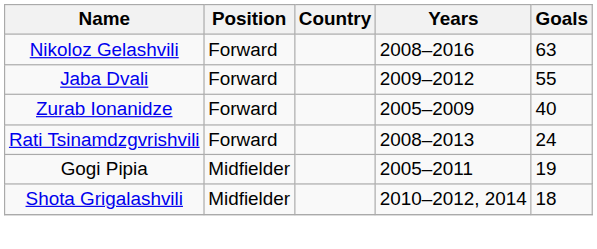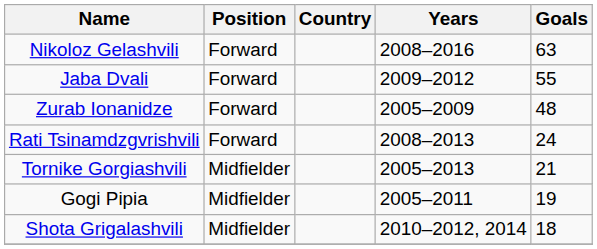Zurab Ionanidze | Goals: 40 -> 48
+ row: Tornike Gorgiashvili | Midfielder | 2005–2013 | 21
